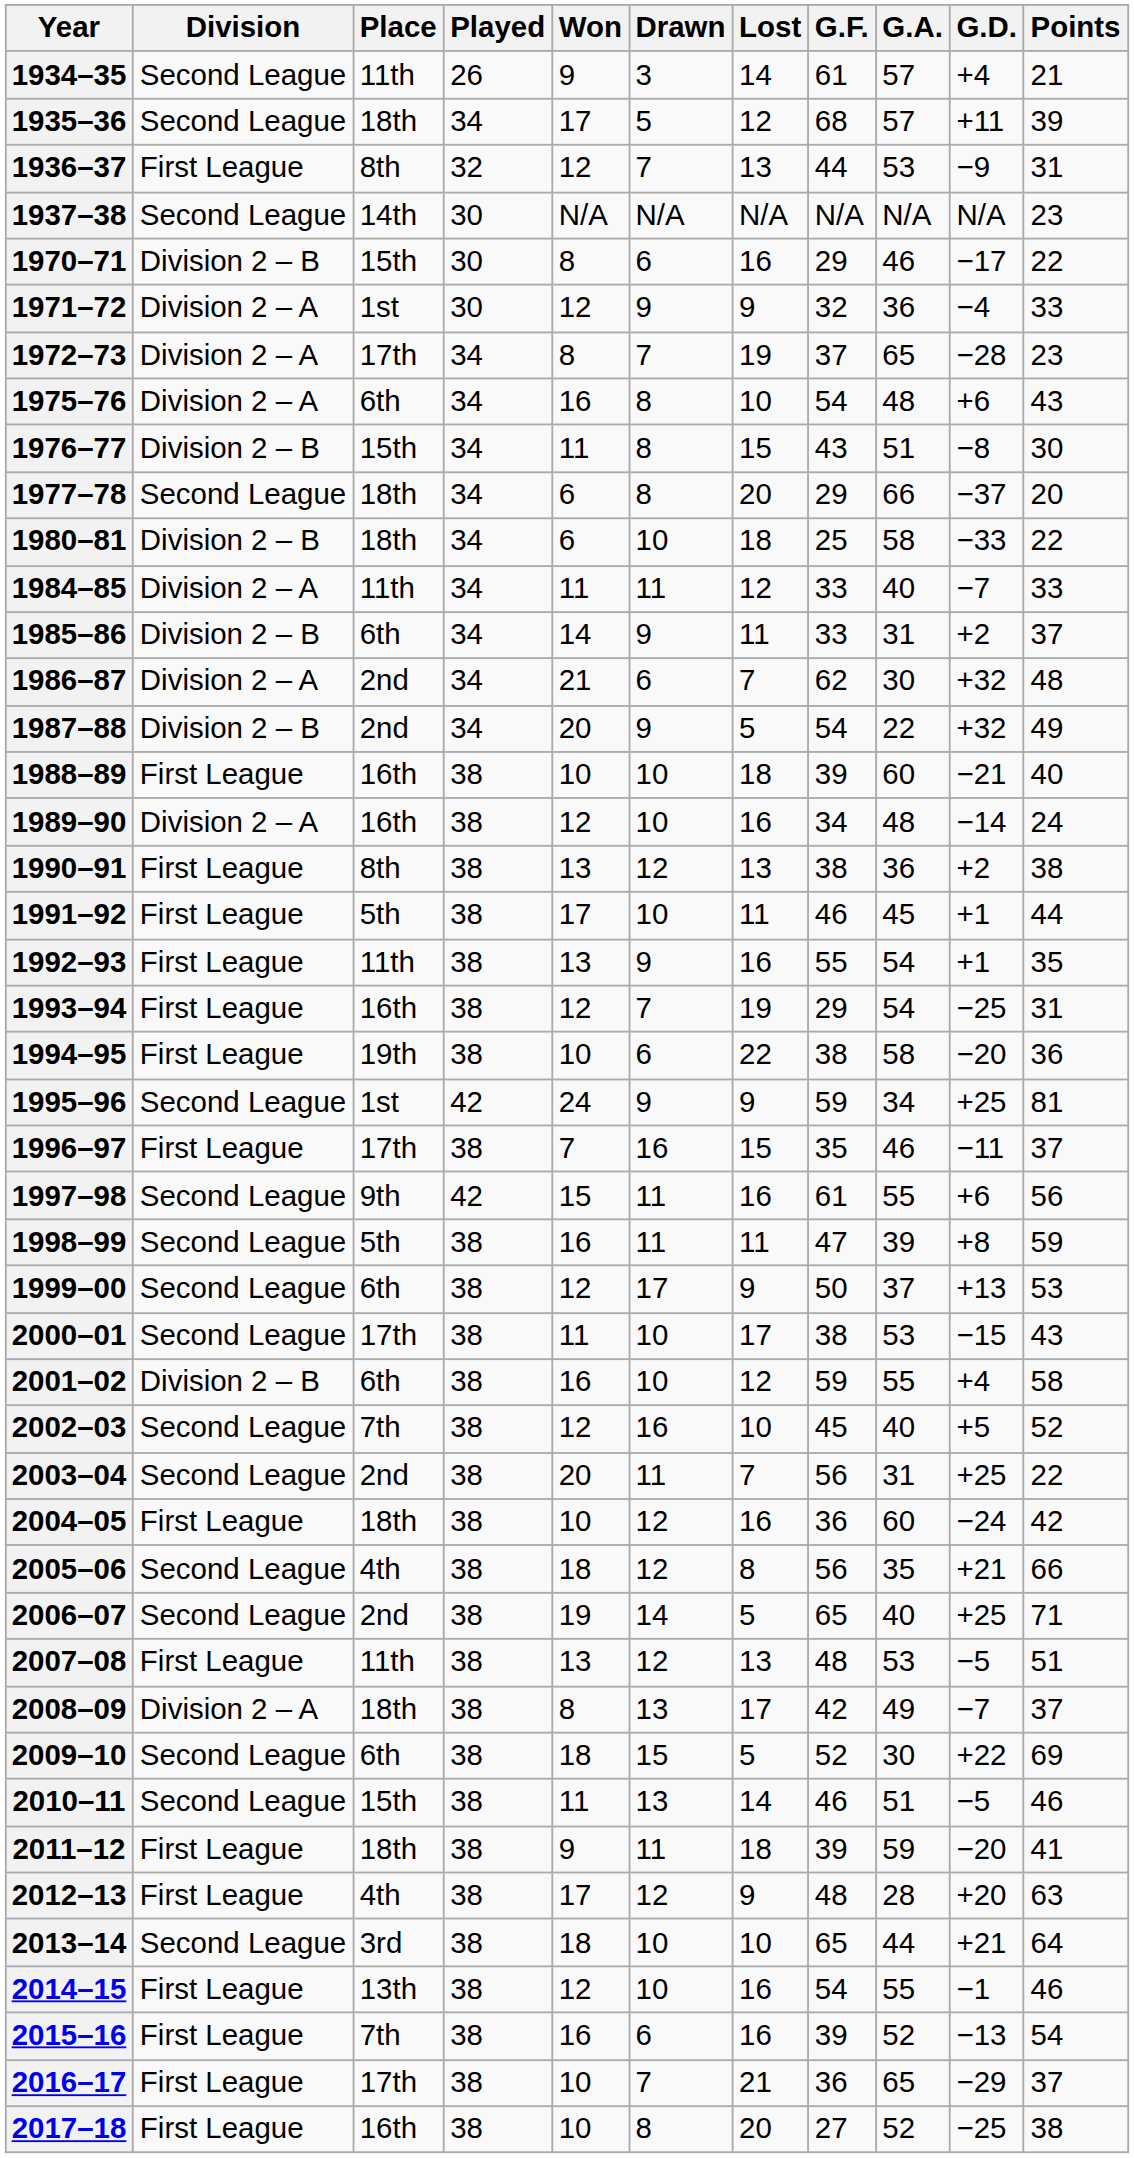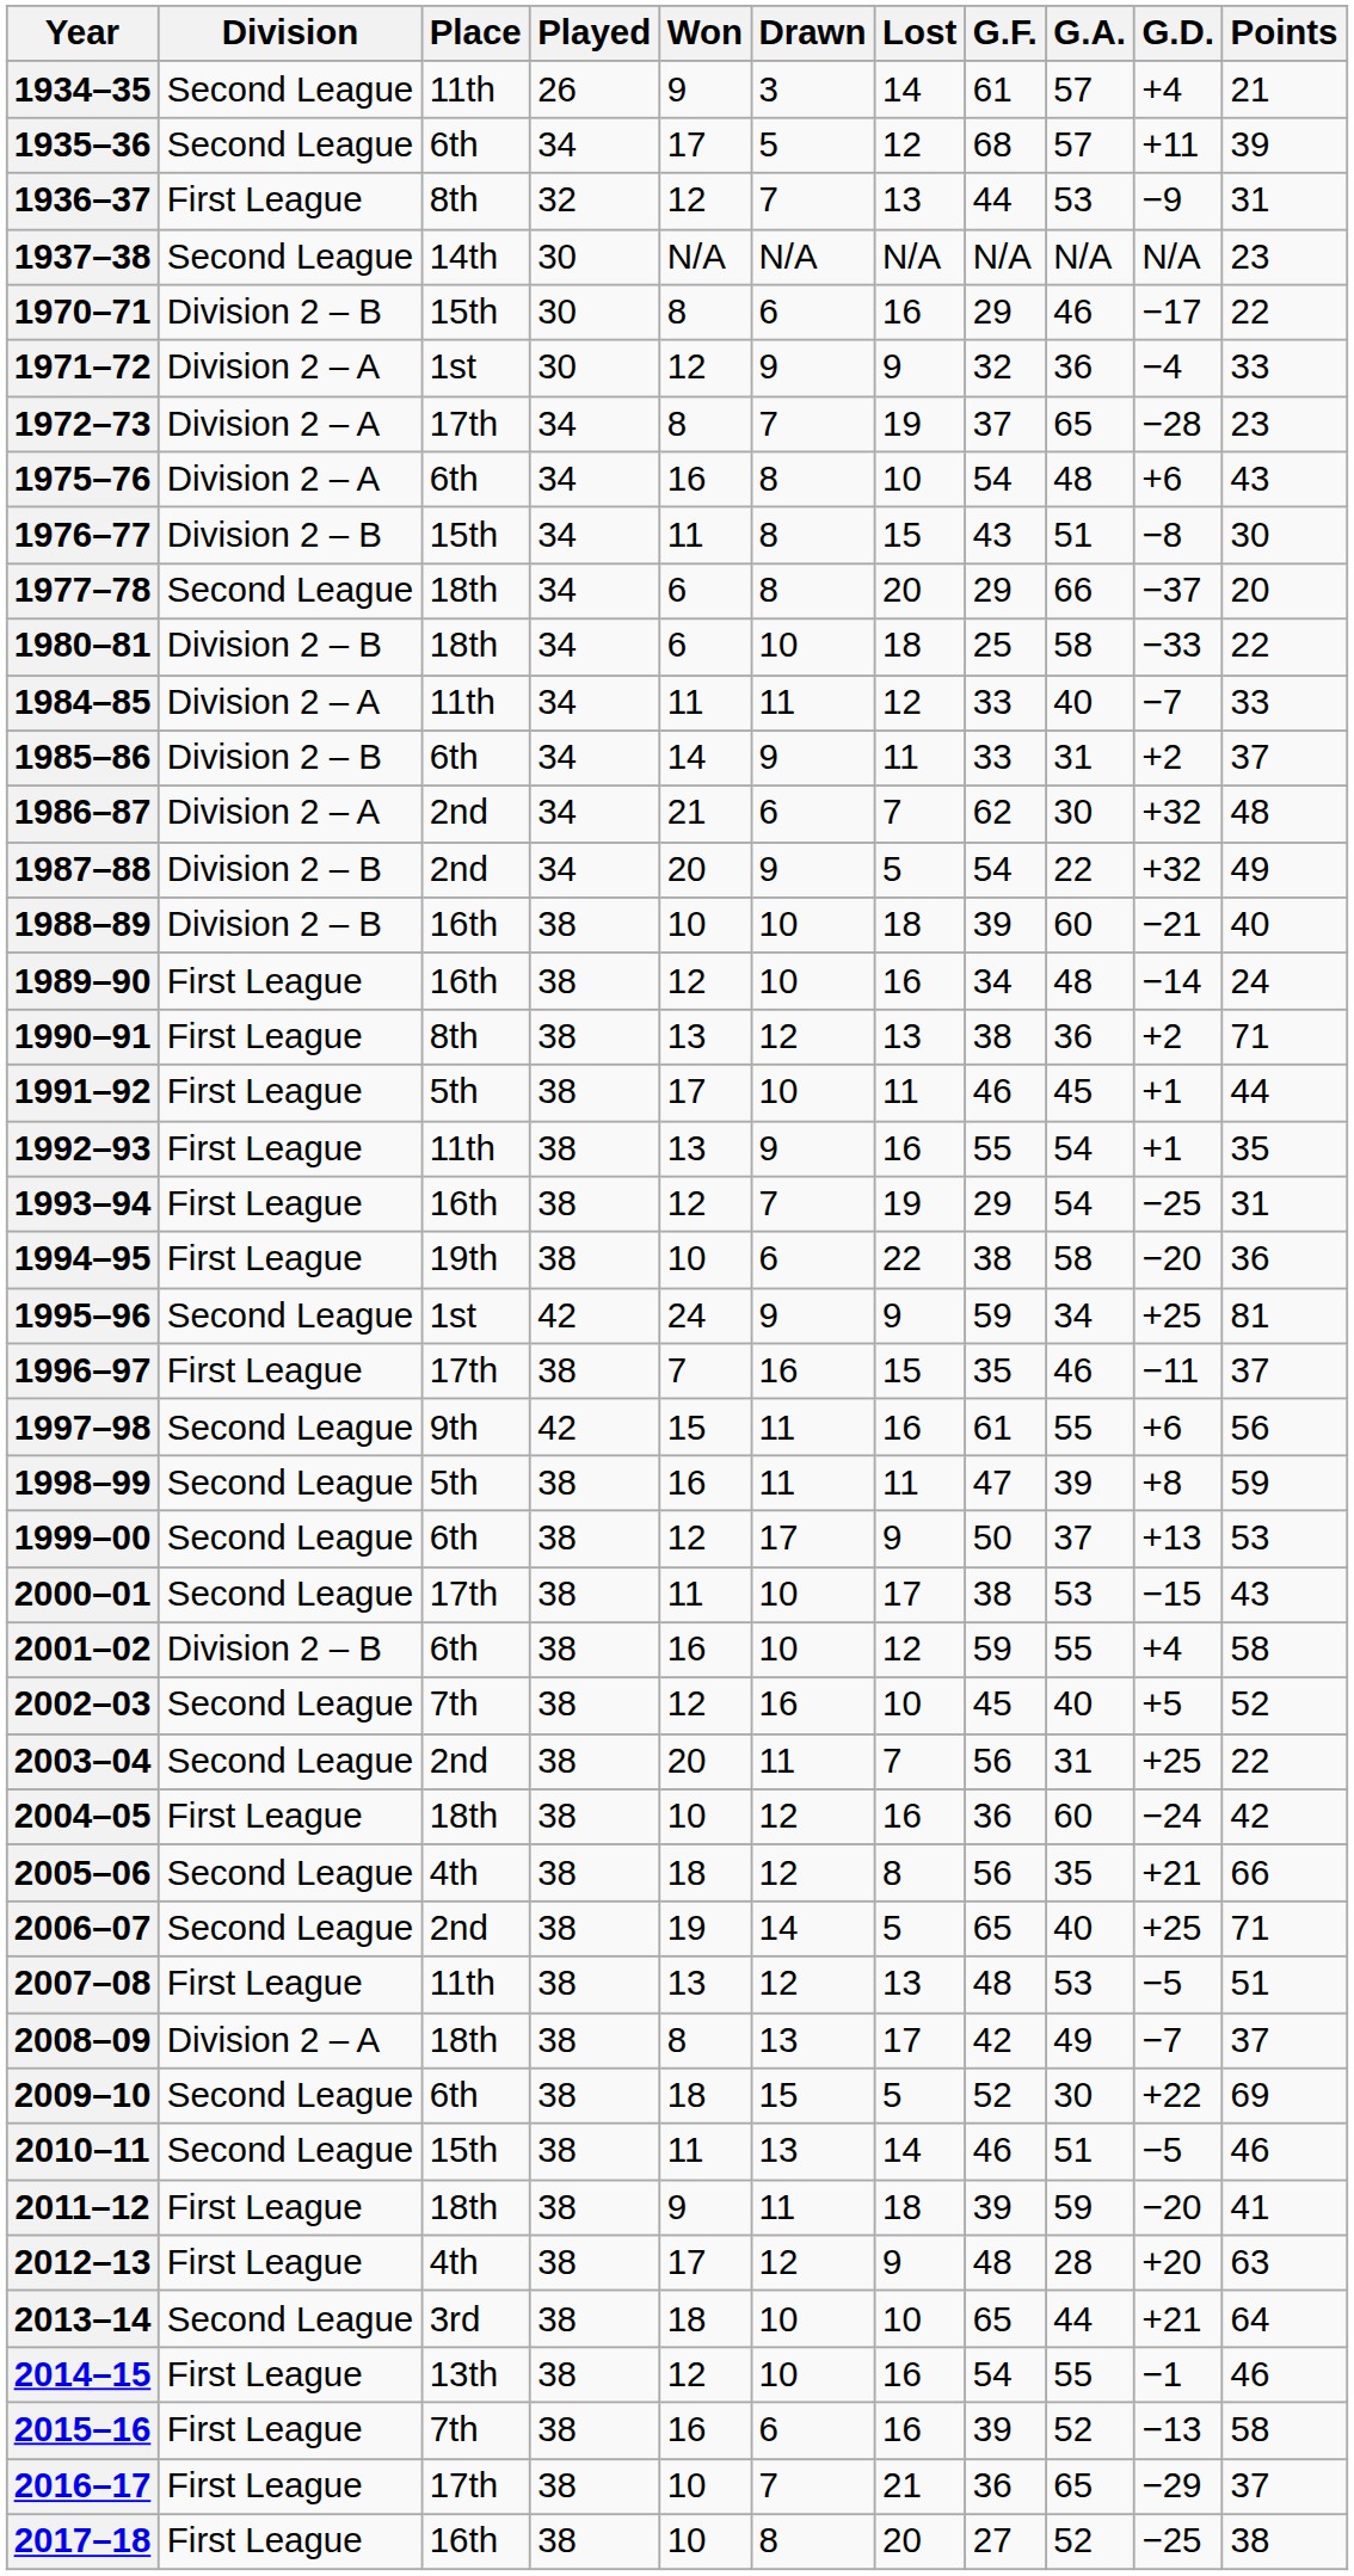1935–36 | Place: 18th -> 6th
1988–89 | Division: First League -> Division 2 – B
1989–90 | Division: Division 2 – A -> First League
1990–91 | Points: 38 -> 71
2015–16 | Points: 54 -> 58
